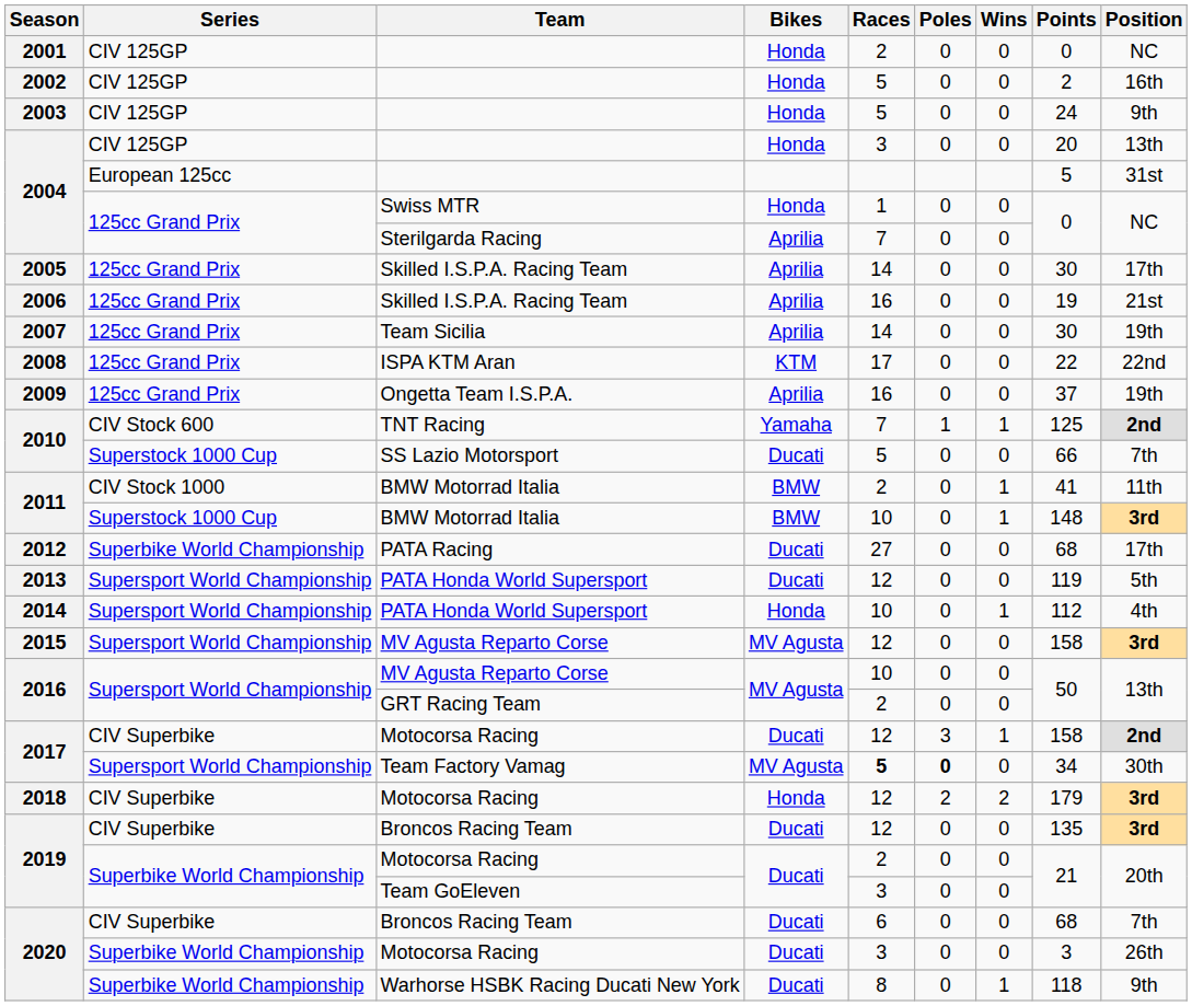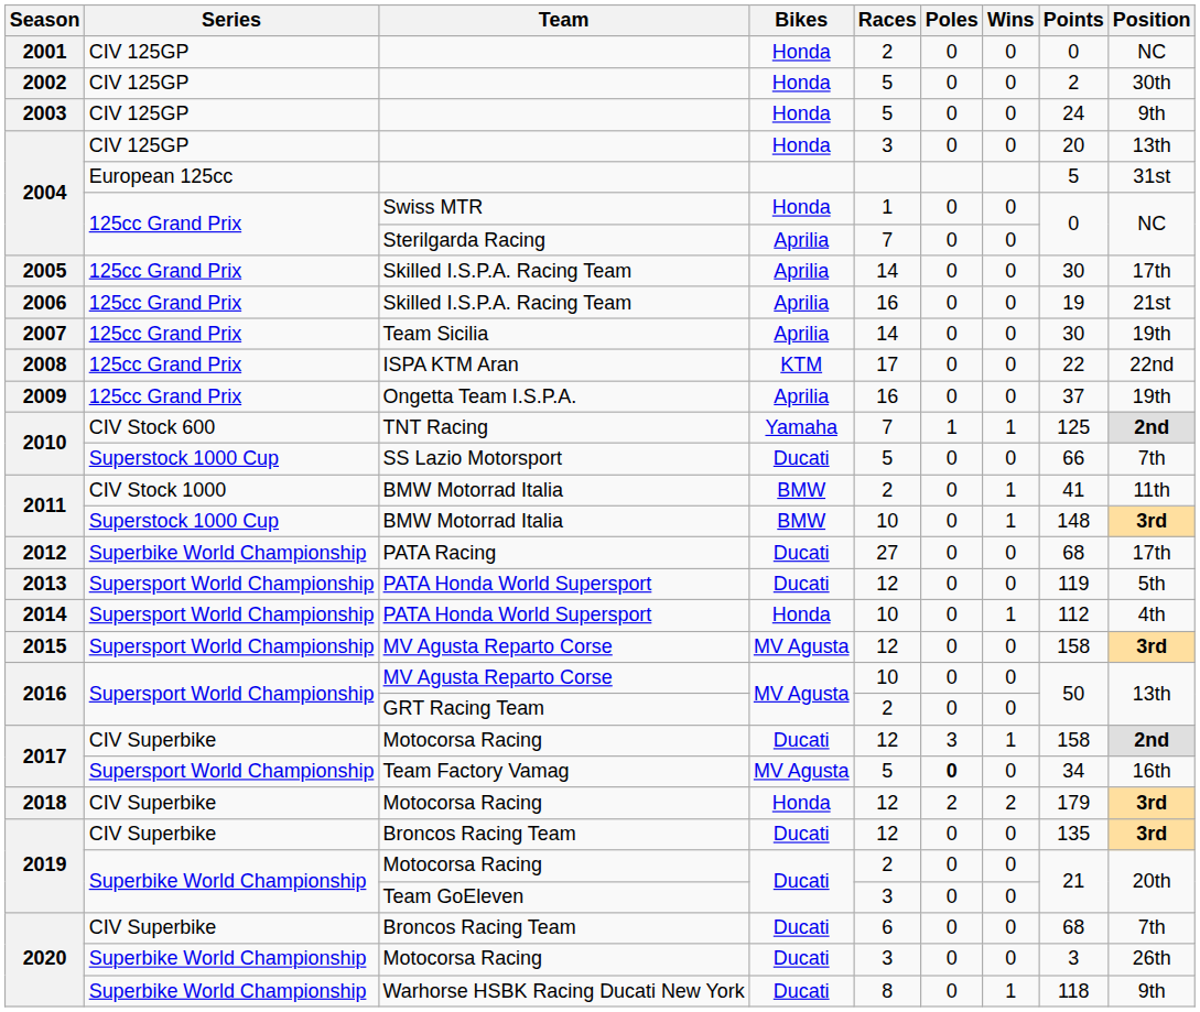2002 | Position: 16th -> 30th
2017 / Team Factory Vamag | Races: bold -> normal
2017 / Team Factory Vamag | Position: 30th -> 16th
